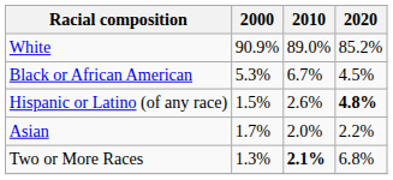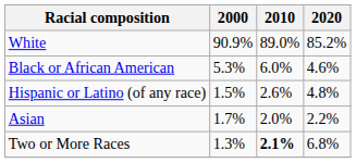Black or African American | 2010: 6.7% -> 6.0%
Black or African American | 2020: 4.5% -> 4.6%
Hispanic or Latino (of any race) | 2020: bold -> normal
